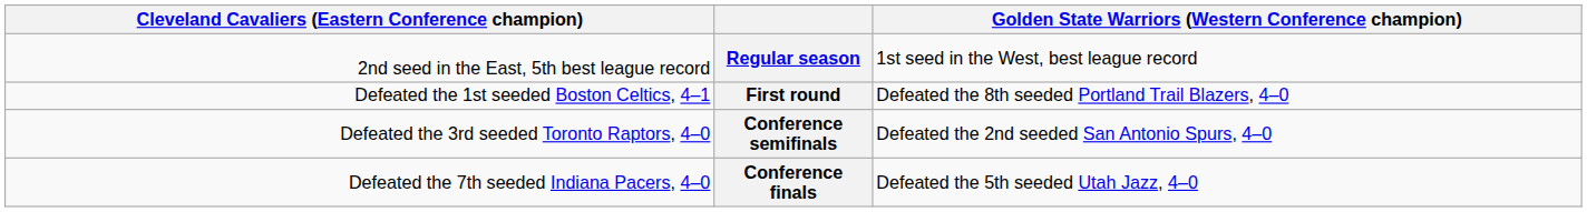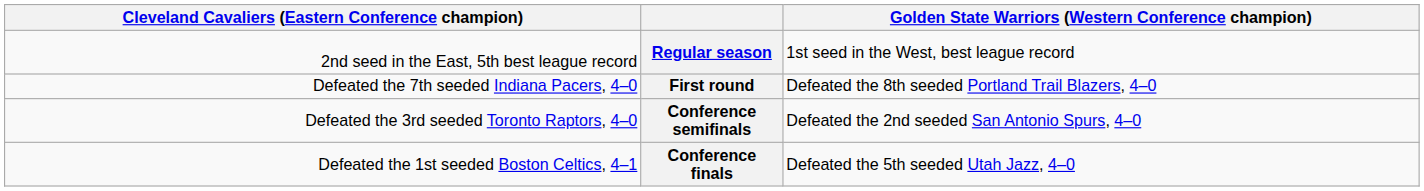First round | column 1: Defeated the 1st seeded Boston Celtics, 4–1 -> Defeated the 7th seeded Indiana Pacers, 4–0
Conference finals | column 1: Defeated the 7th seeded Indiana Pacers, 4–0 -> Defeated the 1st seeded Boston Celtics, 4–1
